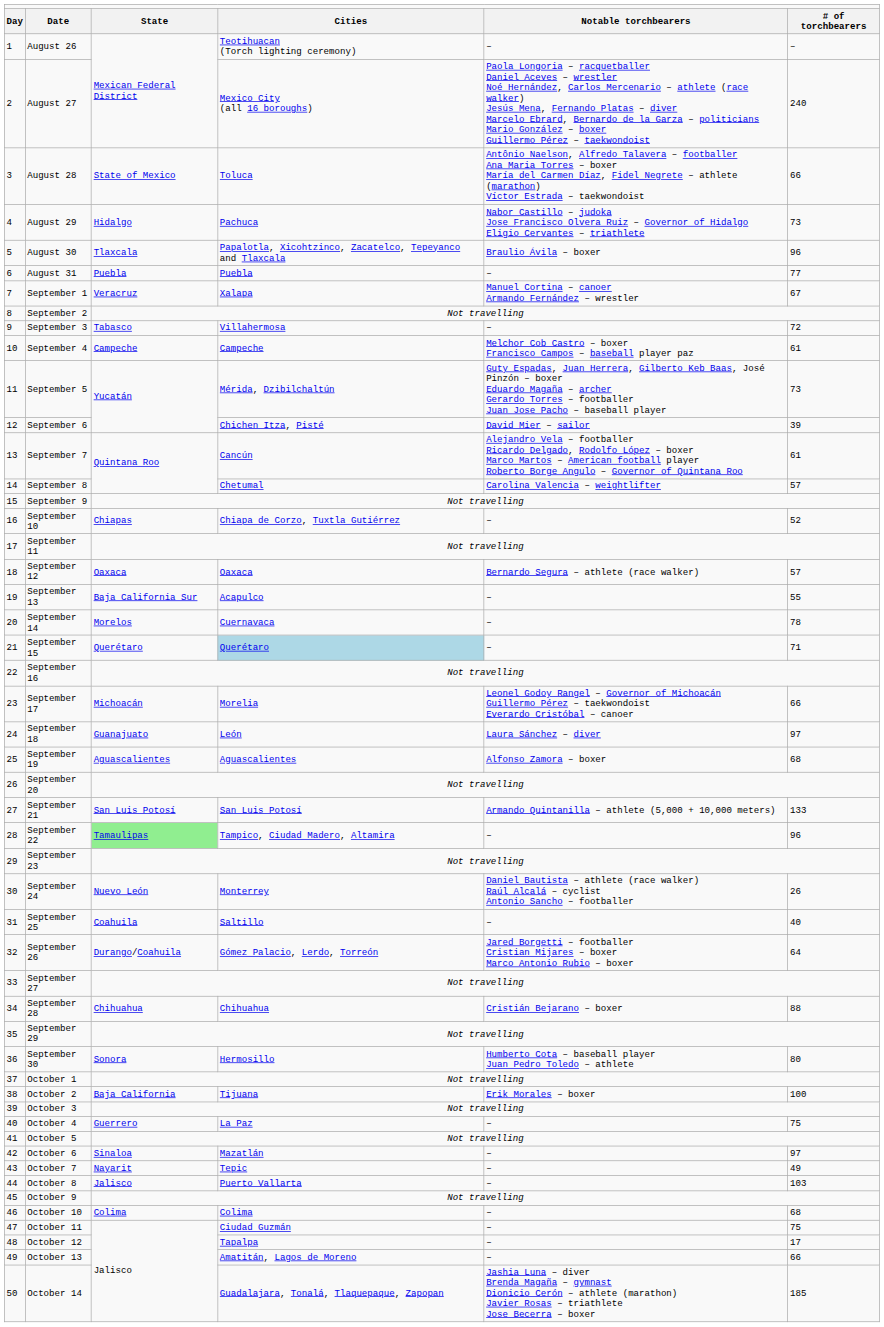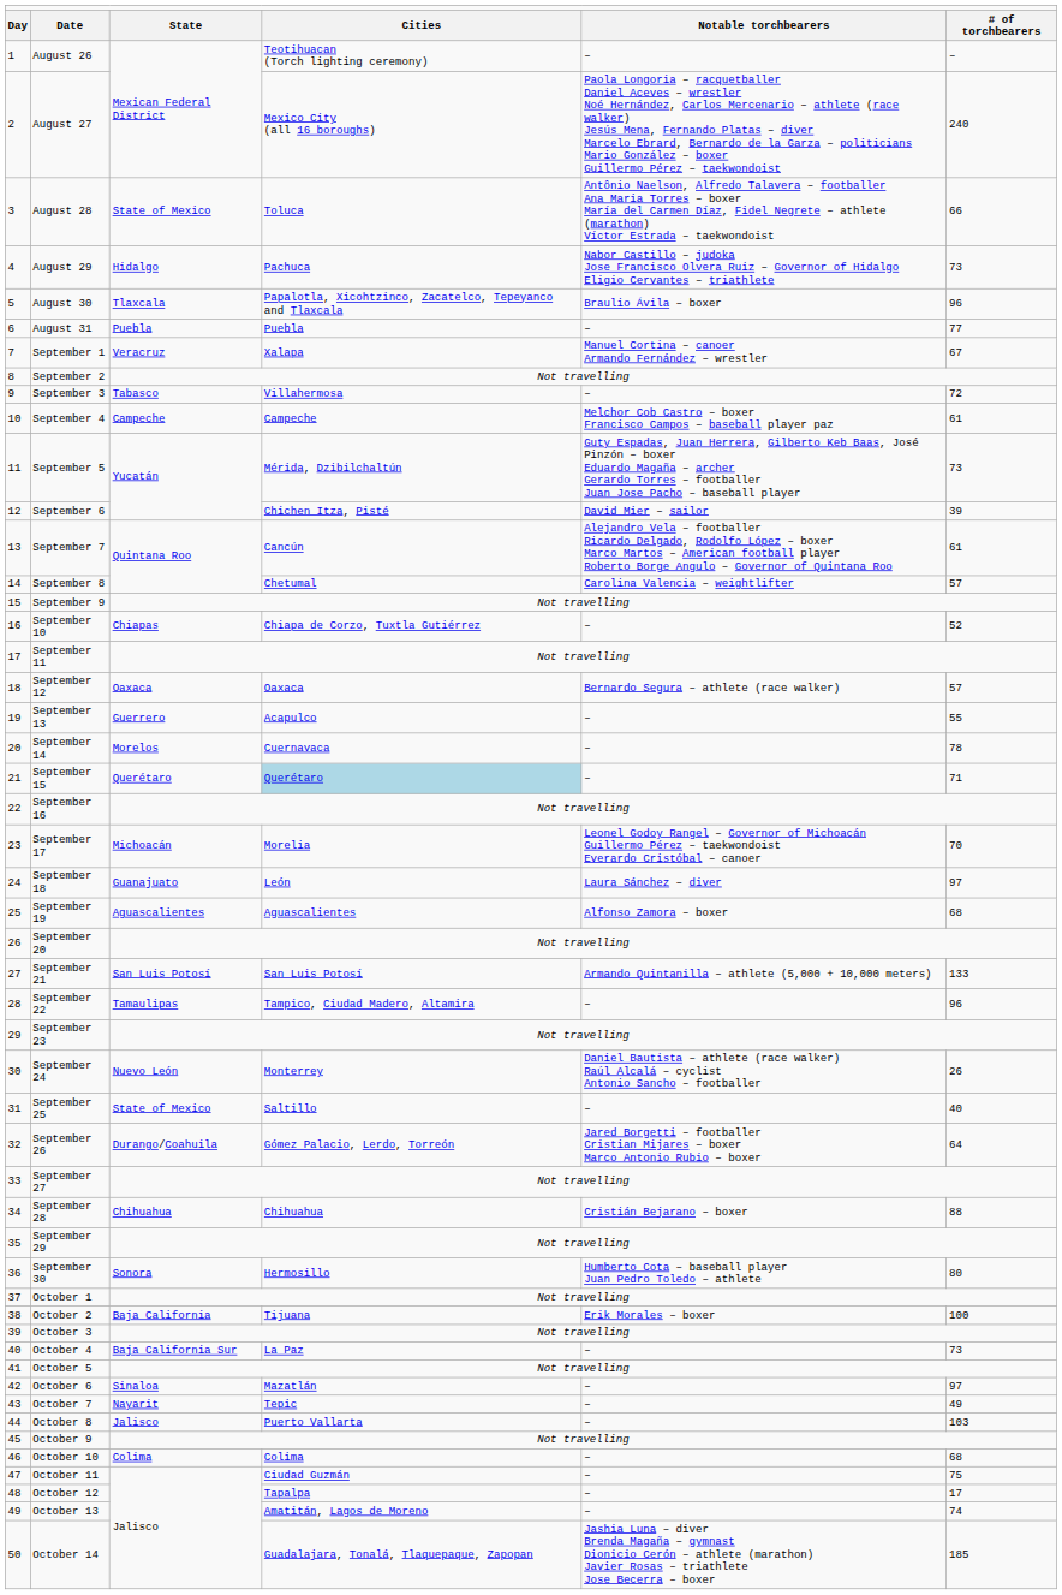September 13 | column 3: Baja California Sur -> Guerrero
September 17 | column 6: 66 -> 70
September 22 | column 3: lightgreen background -> no background
September 25 | column 3: Coahuila -> State of Mexico
October 4 | column 3: Guerrero -> Baja California Sur
October 4 | column 6: 75 -> 73
October 13 | column 6: 66 -> 74
